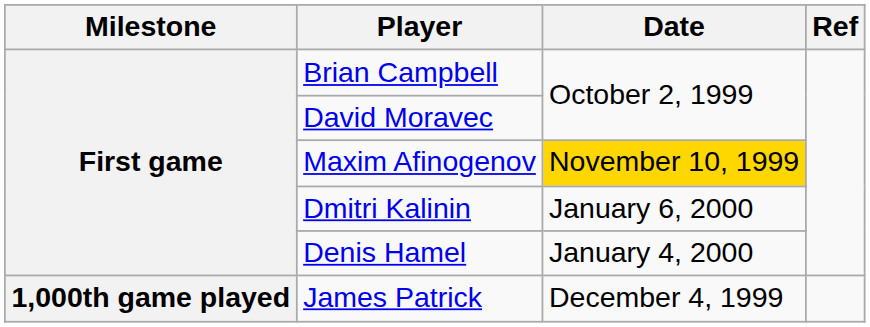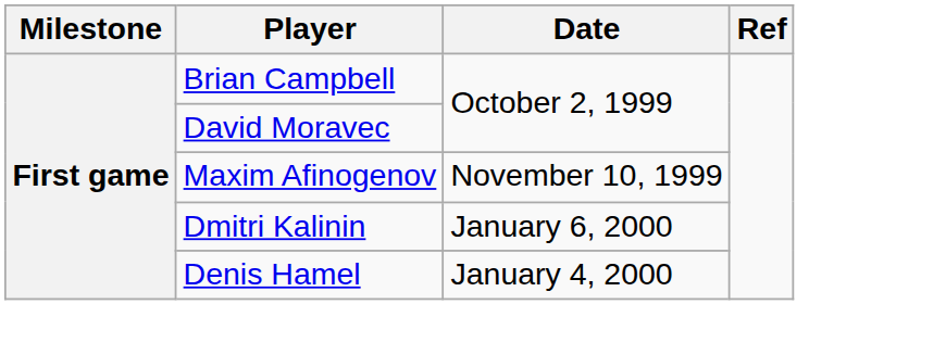Maxim Afinogenov | Date: gold background -> no background
- row: 1,000th game played | James Patrick | December 4, 1999
